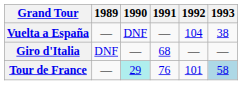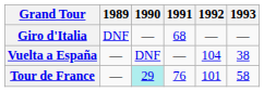rows swapped: Vuelta a España <-> Giro d'Italia
Tour de France | 1993: lightblue background -> no background
